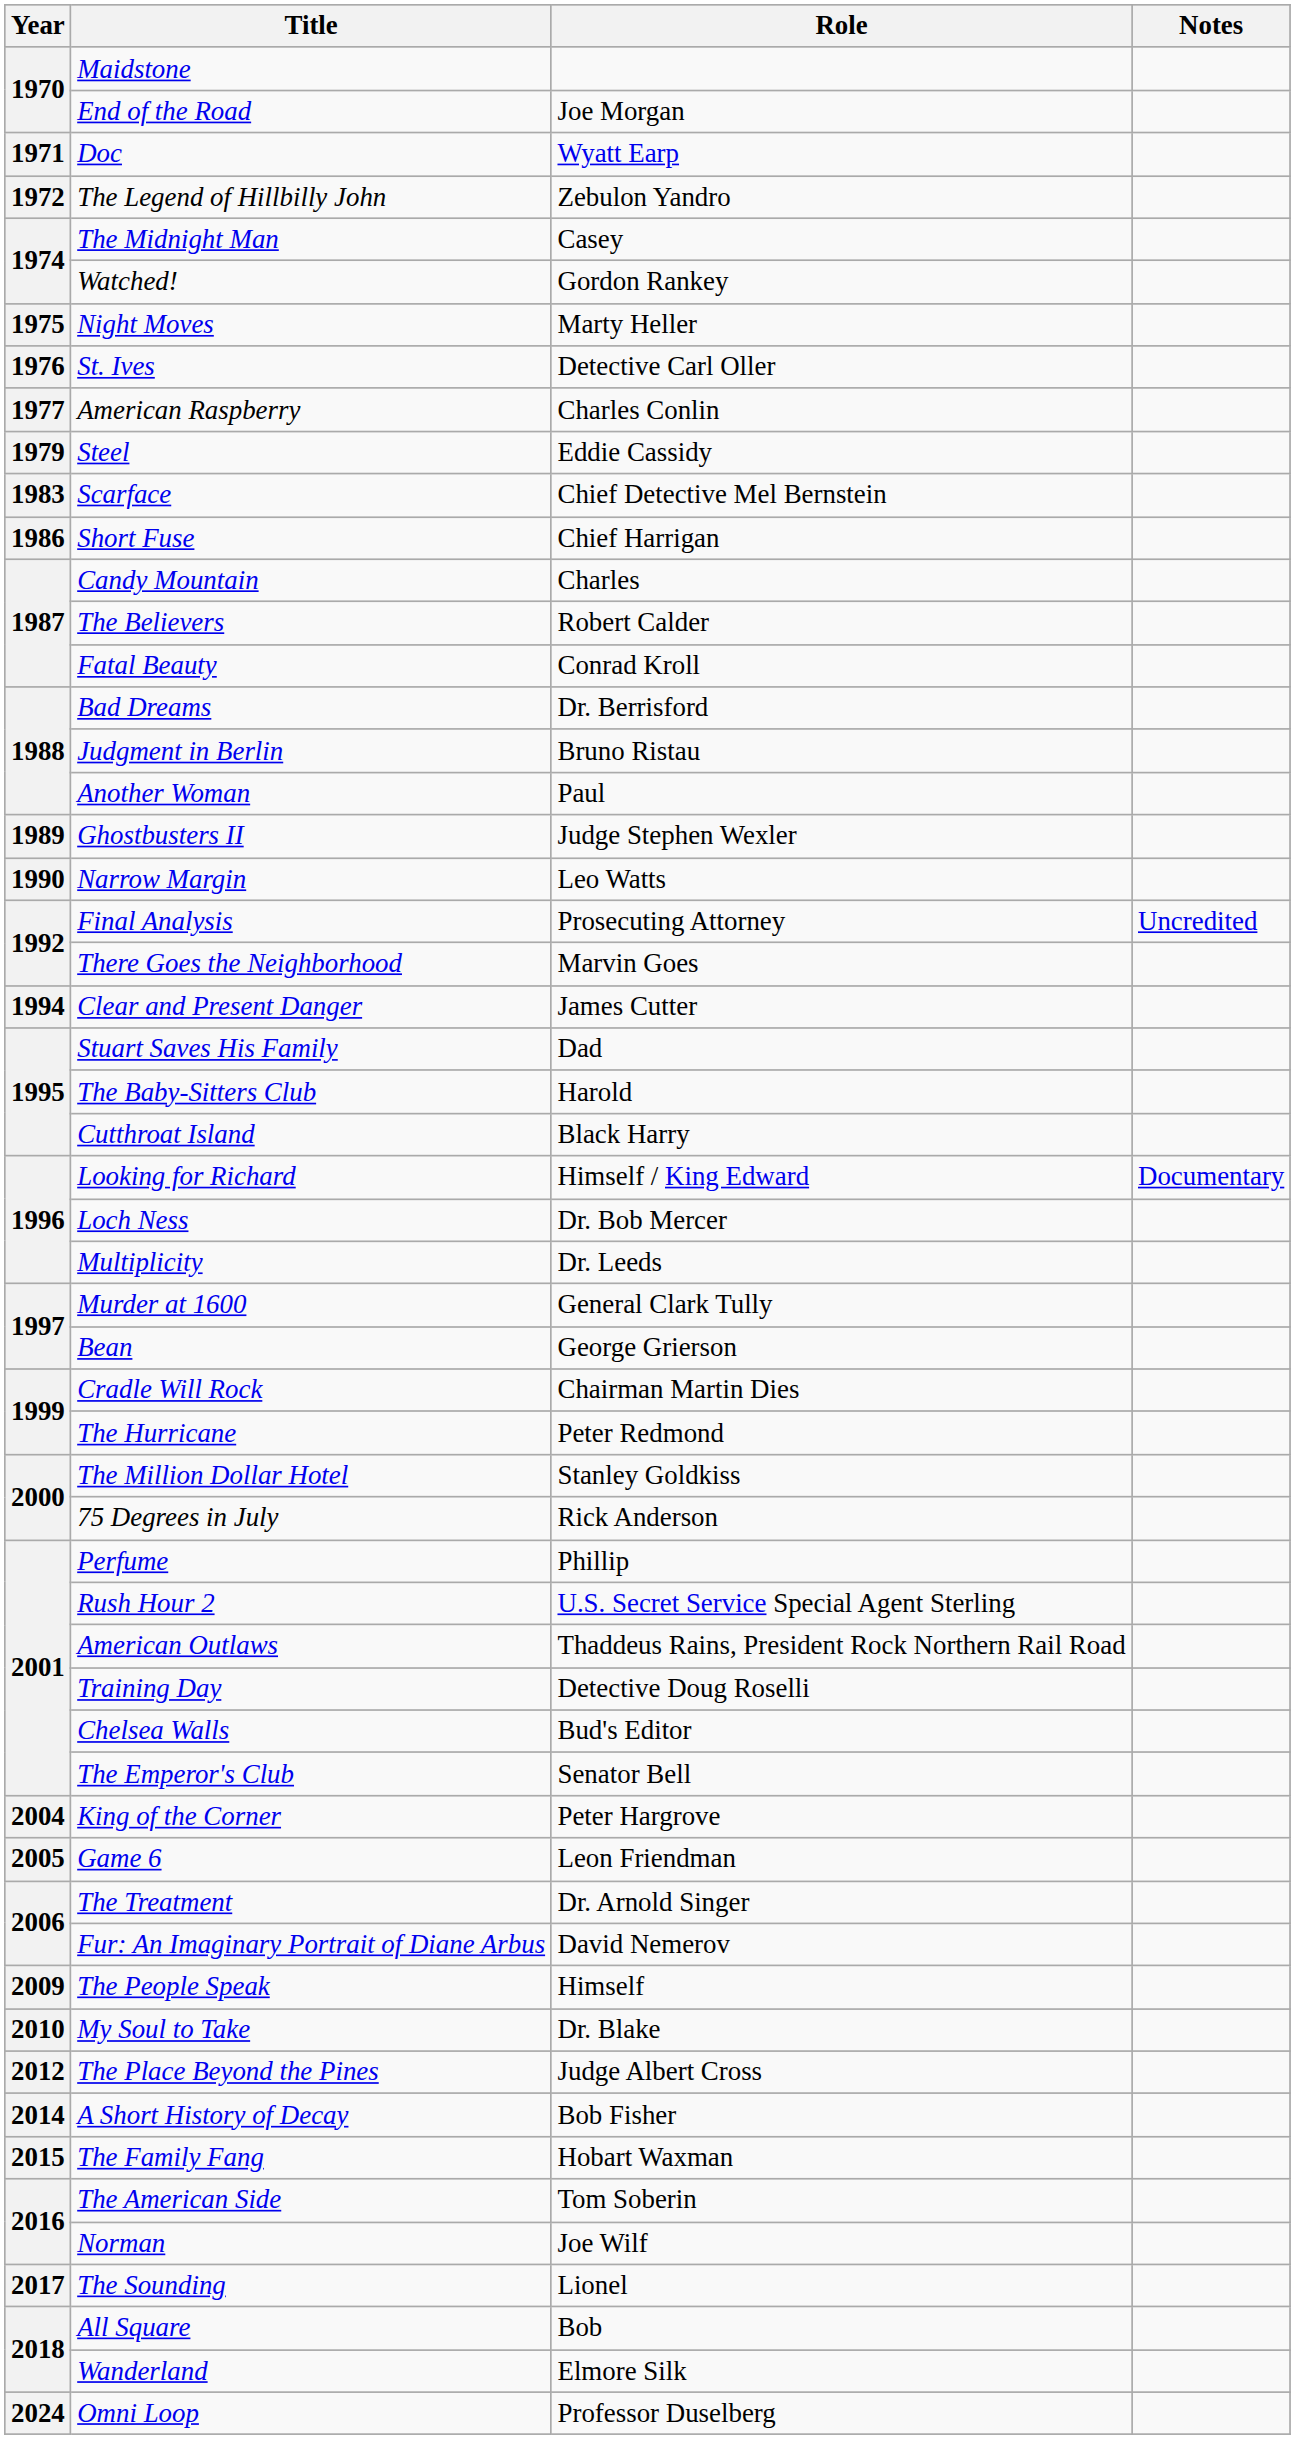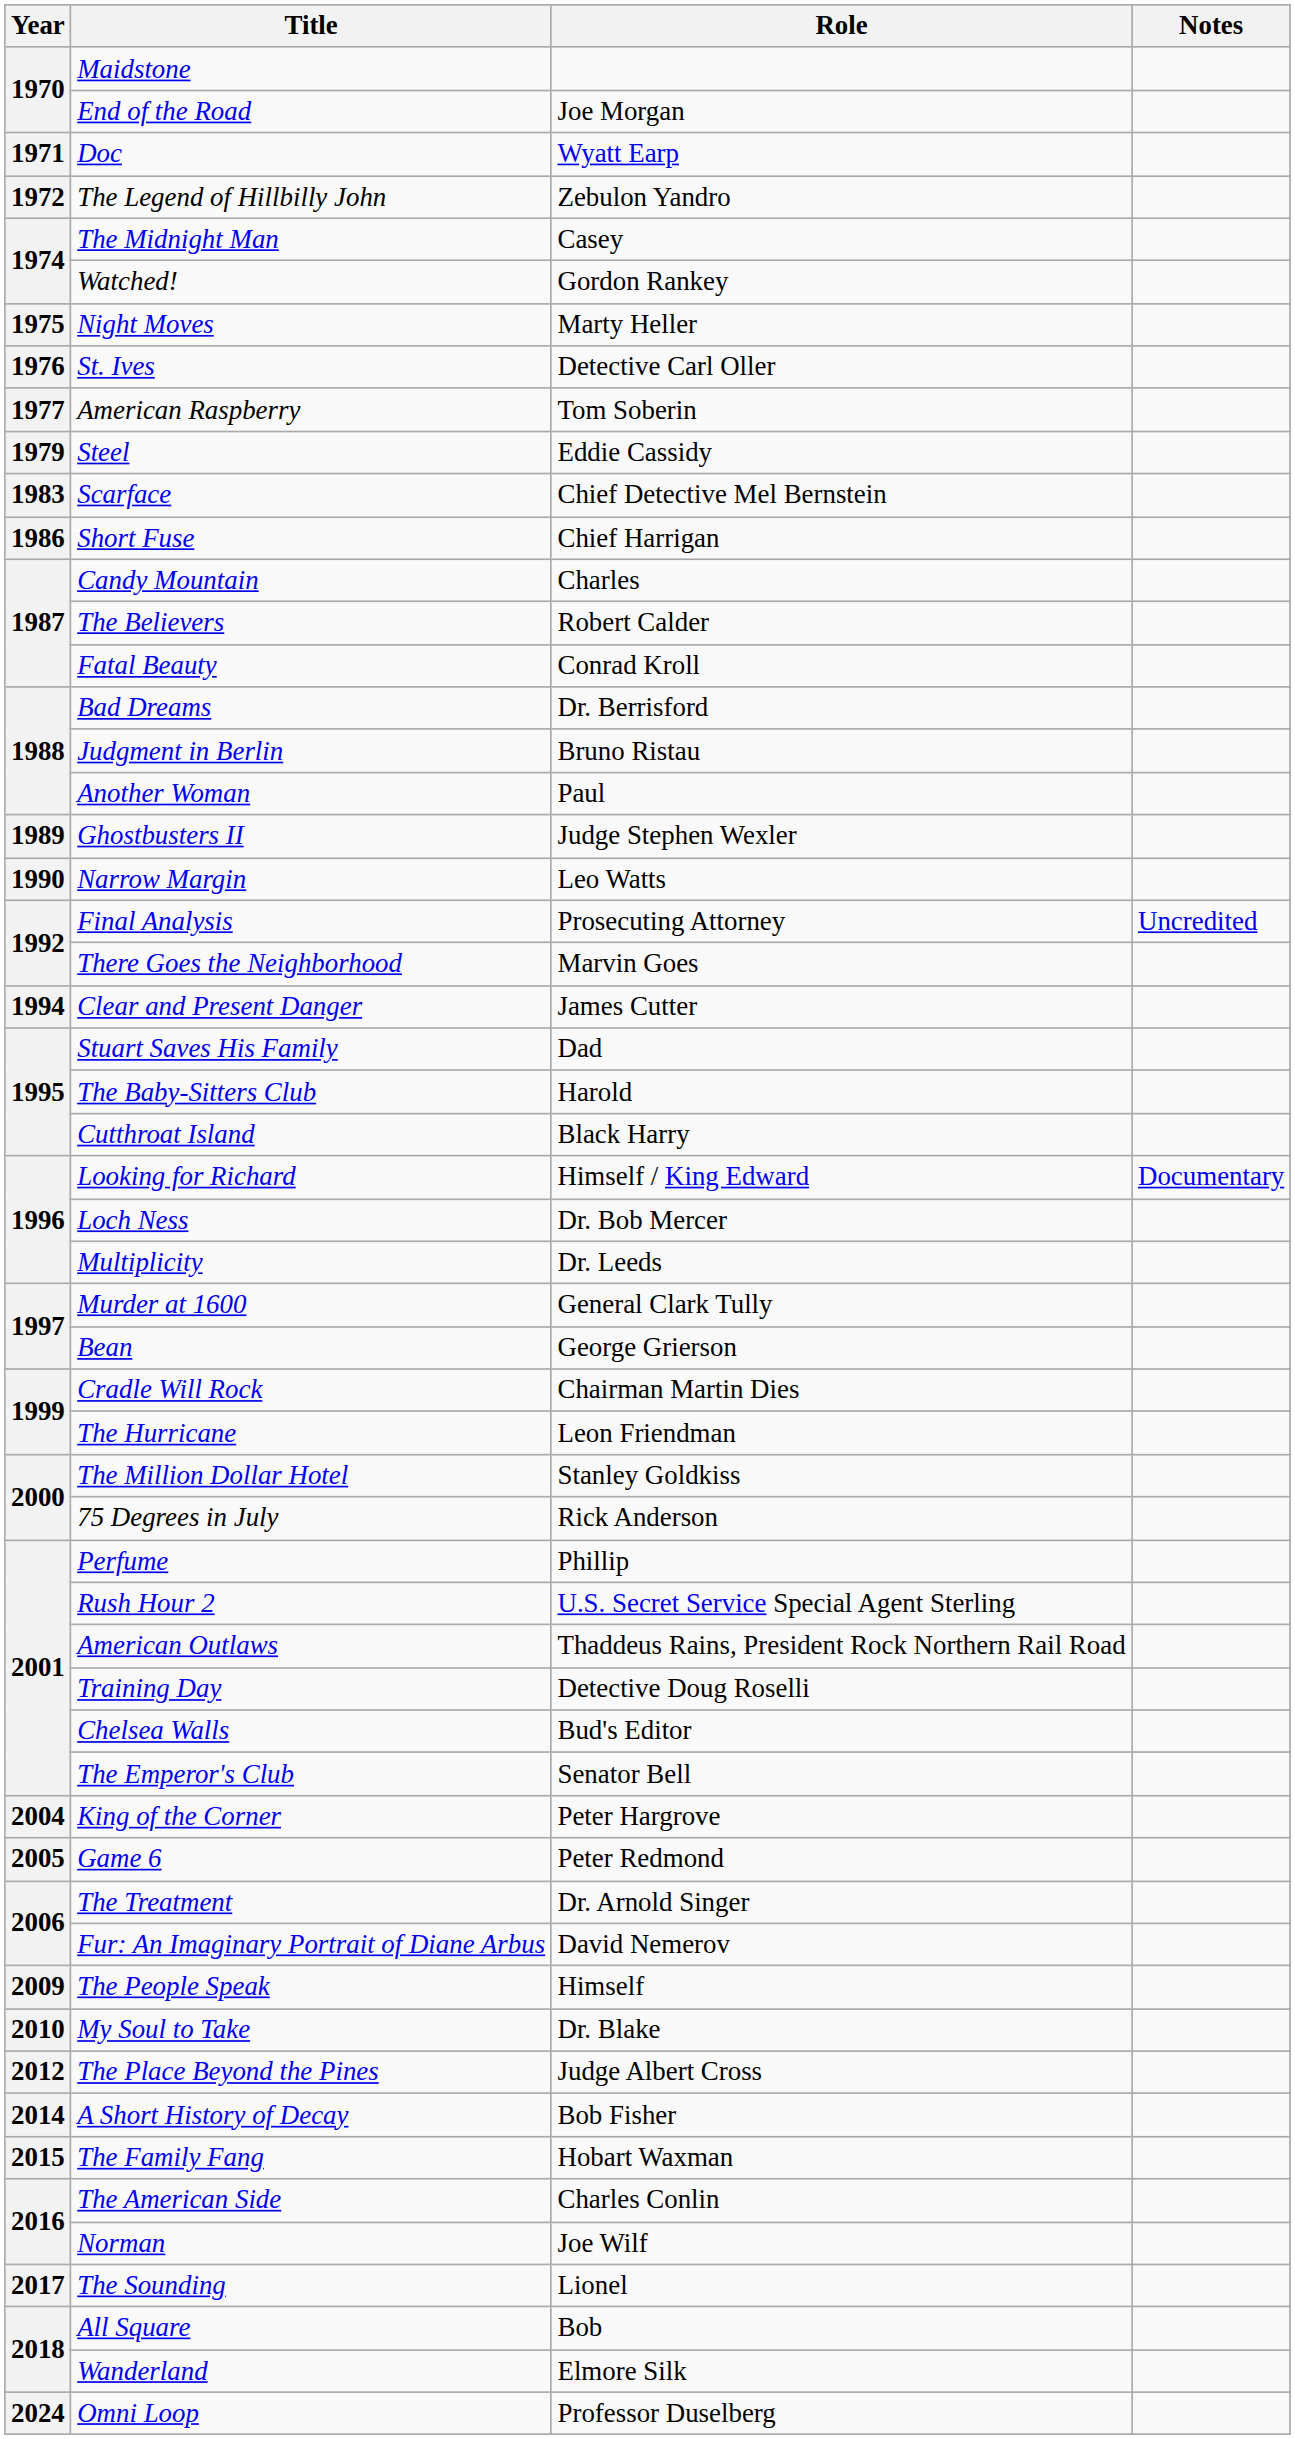American Raspberry | Role: Charles Conlin -> Tom Soberin
The Hurricane | Role: Peter Redmond -> Leon Friendman
Game 6 | Role: Leon Friendman -> Peter Redmond
The American Side | Role: Tom Soberin -> Charles Conlin
